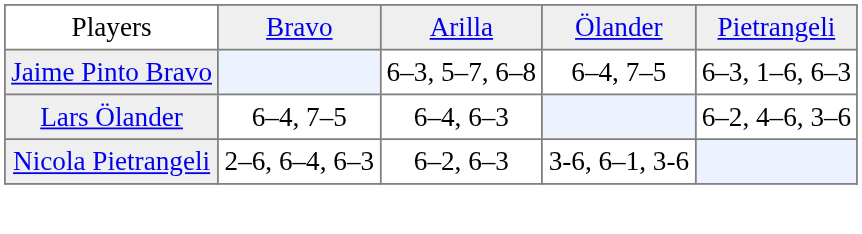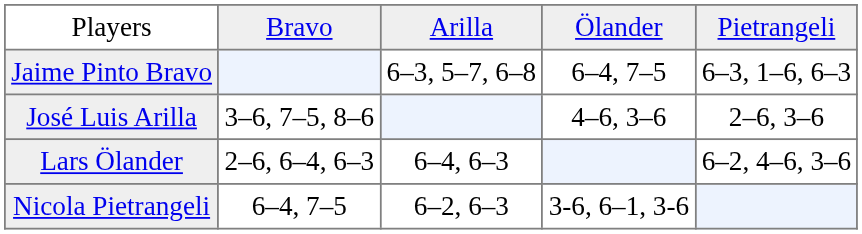+ row: José Luis Arilla | 3–6, 7–5, 8–6 | 4–6, 3–6 | 2–6, 3–6
Lars Ölander | column 2: 6–4, 7–5 -> 2–6, 6–4, 6–3
Nicola Pietrangeli | column 2: 2–6, 6–4, 6–3 -> 6–4, 7–5
